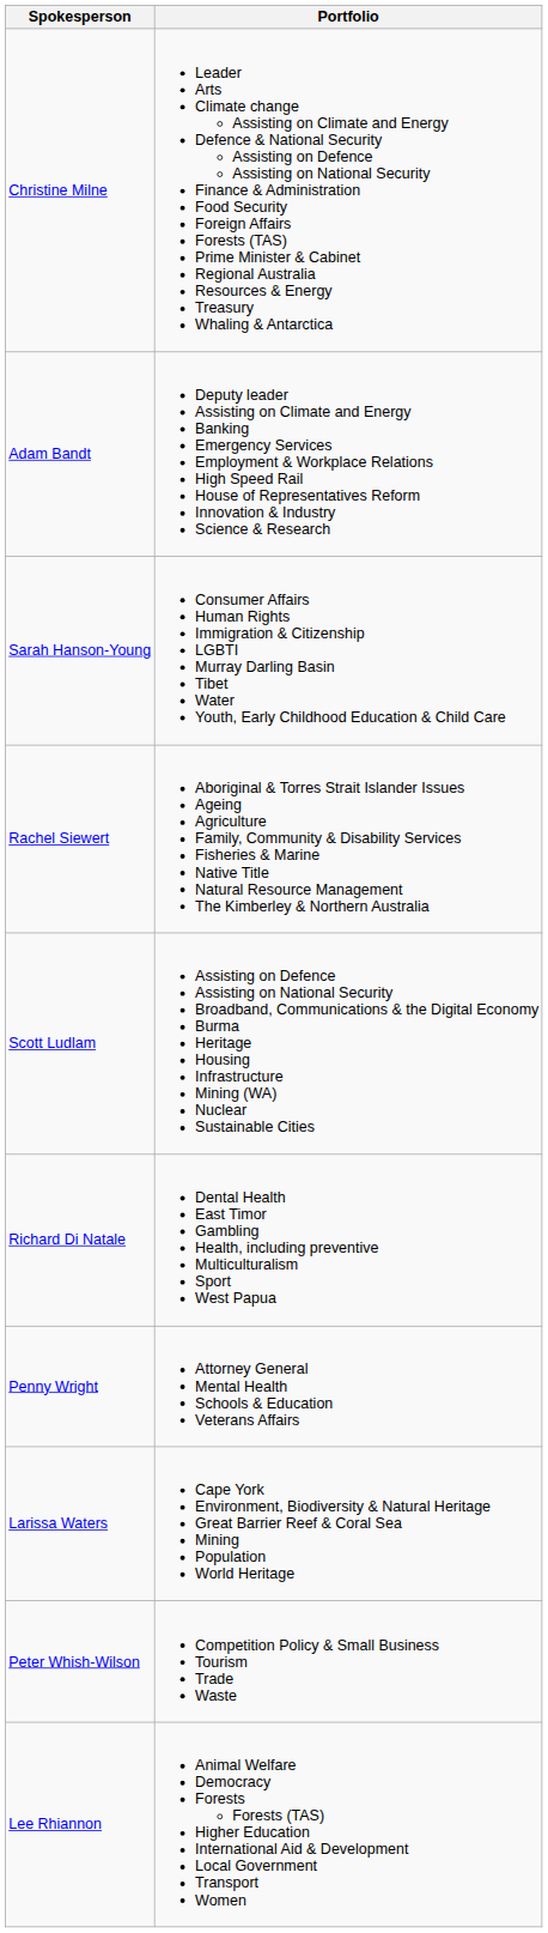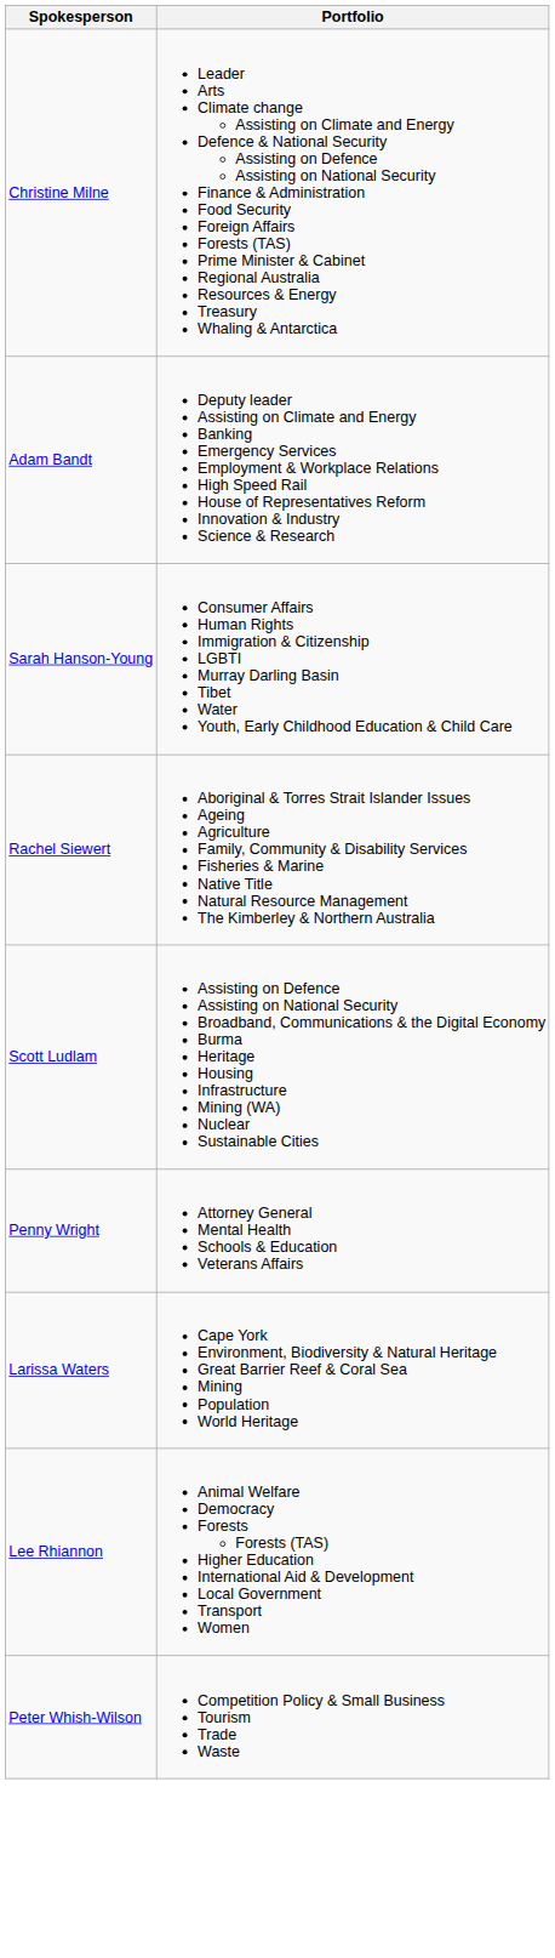- row: Richard Di Natale | Dental Health East Timor Gambling Health, including preventive Multiculturalism Sport West Papua
rows swapped: Lee Rhiannon <-> Peter Whish-Wilson
